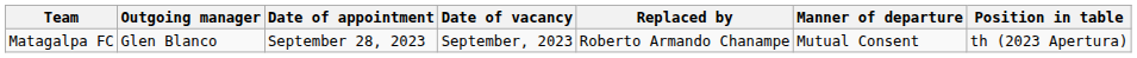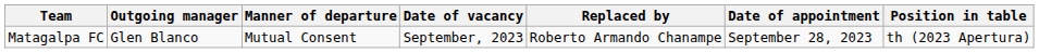columns swapped: Manner of departure <-> Date of appointment
